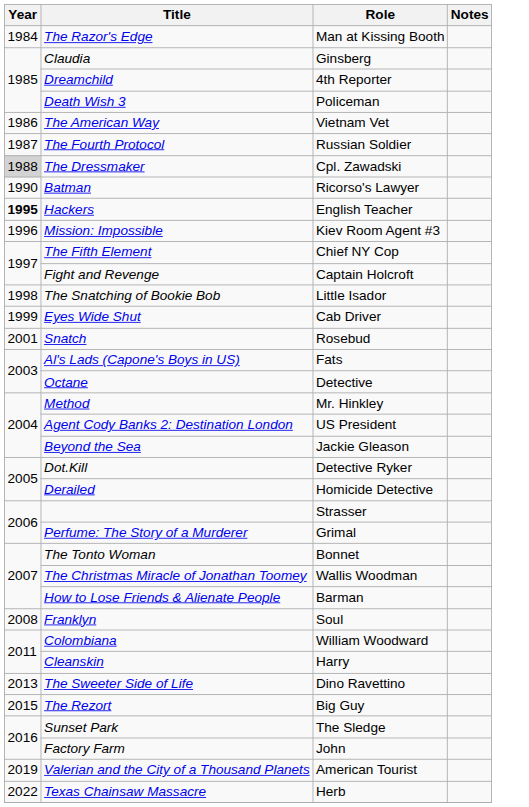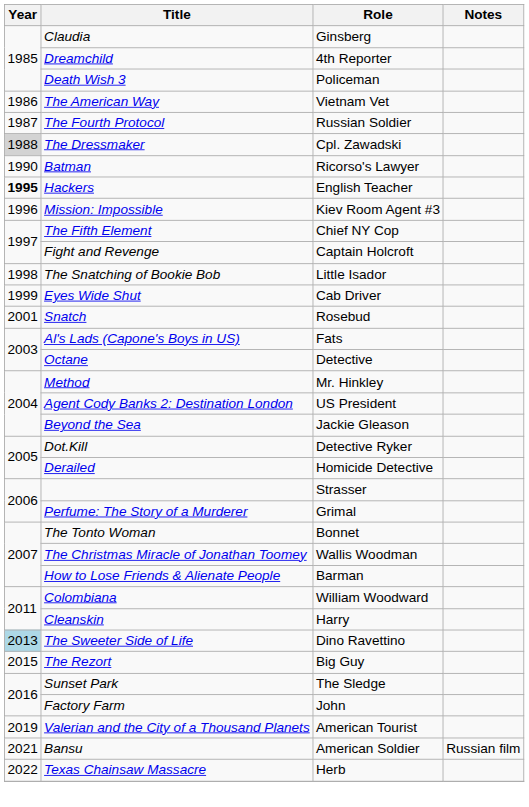- row: 1984 | The Razor's Edge | Man at Kissing Booth
- row: 2008 | Franklyn | Soul
The Sweeter Side of Life | Year: no background -> lightblue background
+ row: 2021 | Bansu | American Soldier | Russian film
